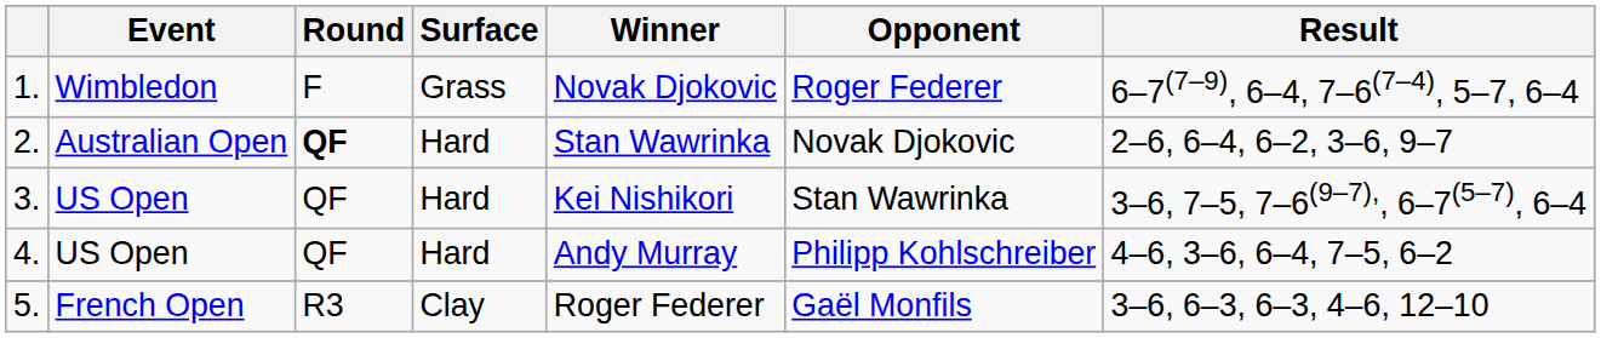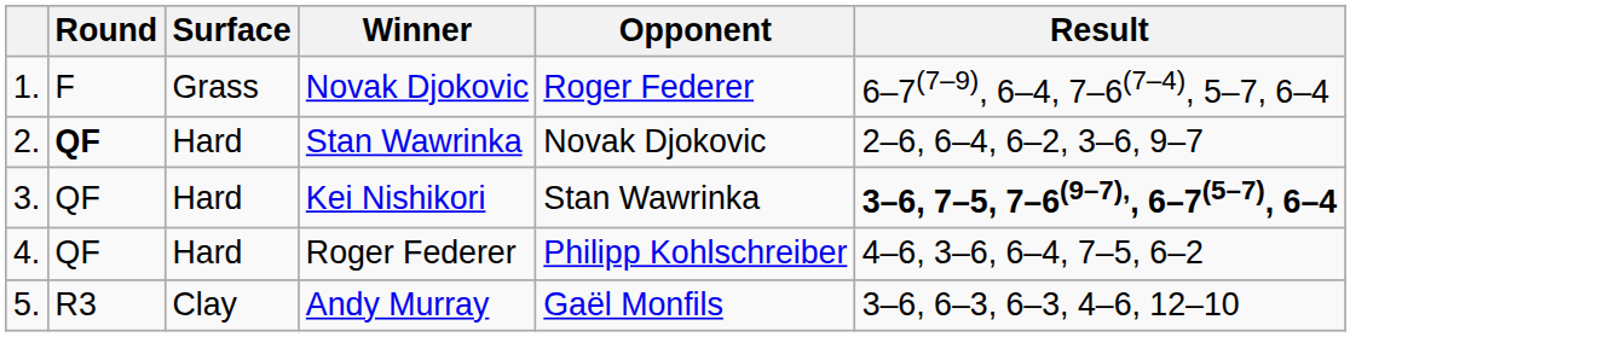- column: Event | Wimbledon | Australian Open | US Open | US Open | French Open
3. | Result: normal -> bold
4. | Winner: Andy Murray -> Roger Federer
5. | Winner: Roger Federer -> Andy Murray
